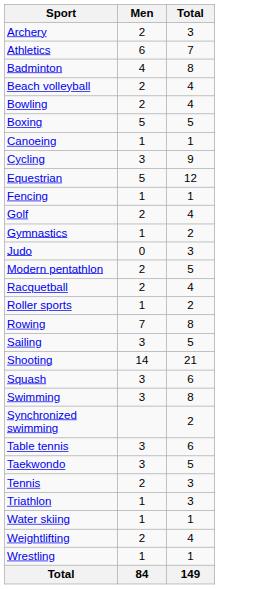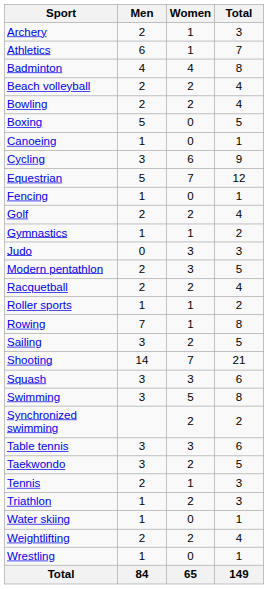+ column: Women | 1 | 1 | 4 | 2 | 2 | 0 | 0 | 6 | 7 | 0 | 2 | 1 | 3 | 3 | 2 | 1 | 1 | 2 | 7 | 3 | 5 | 2 | 3 | 2 | 1 | 2 | 0 | 2 | 0 | 65
